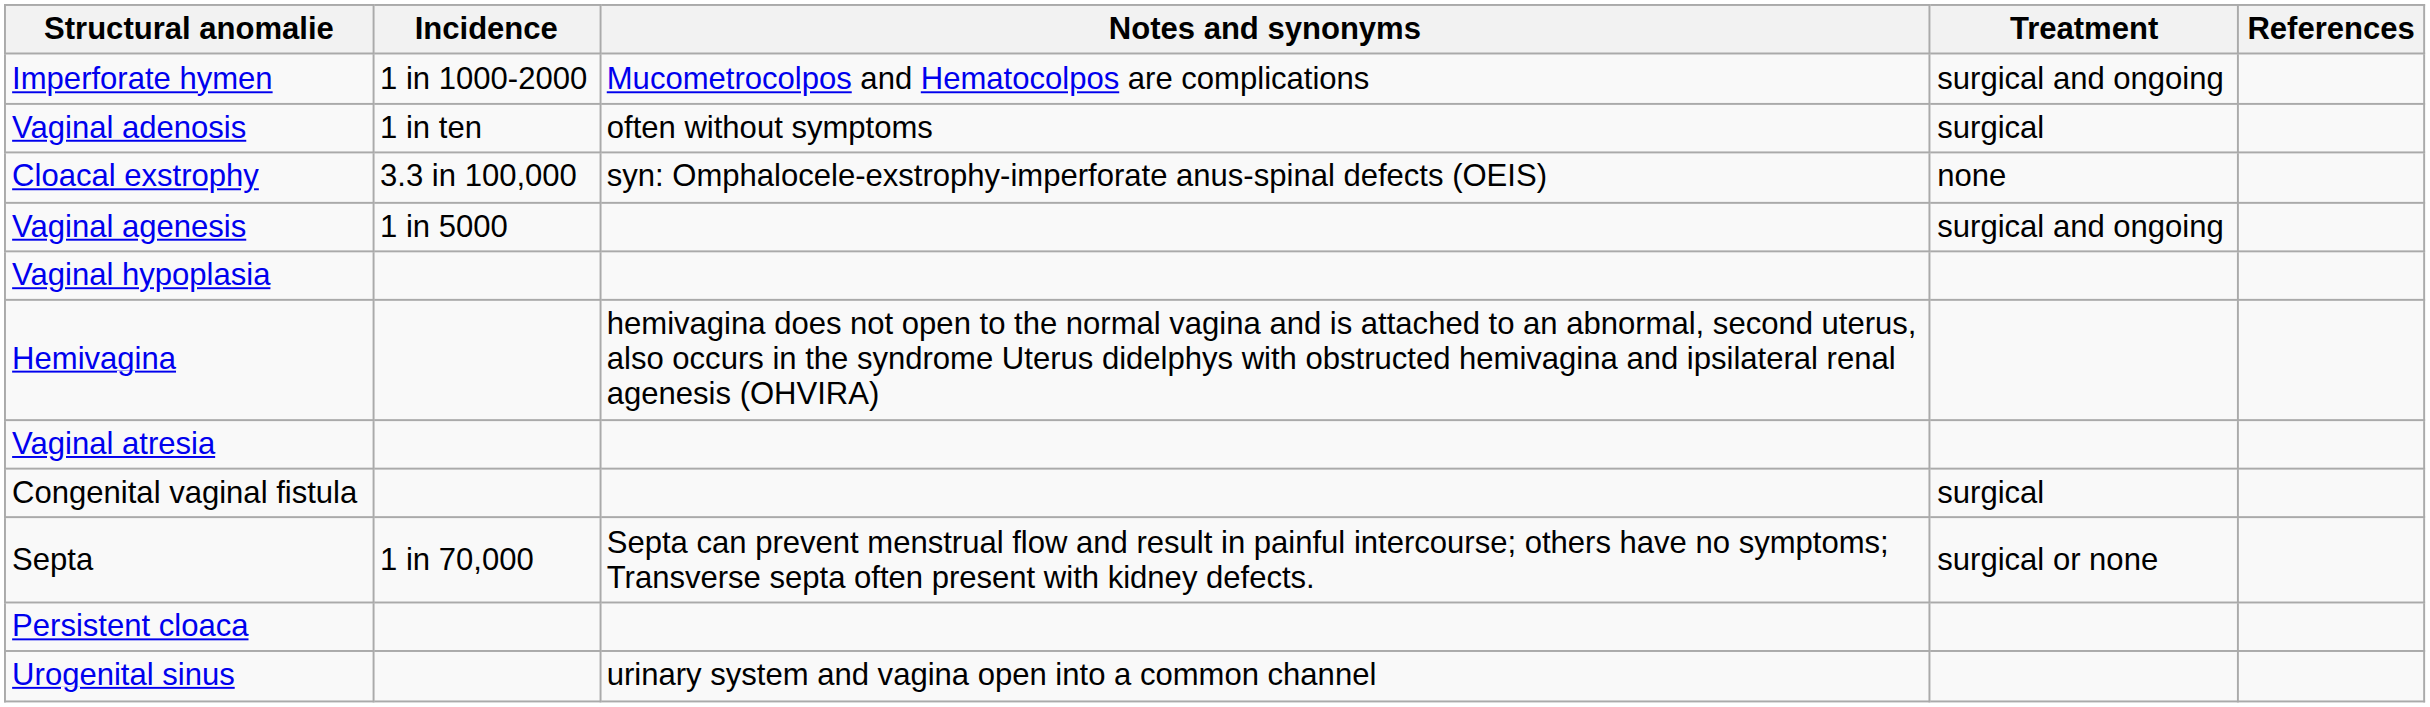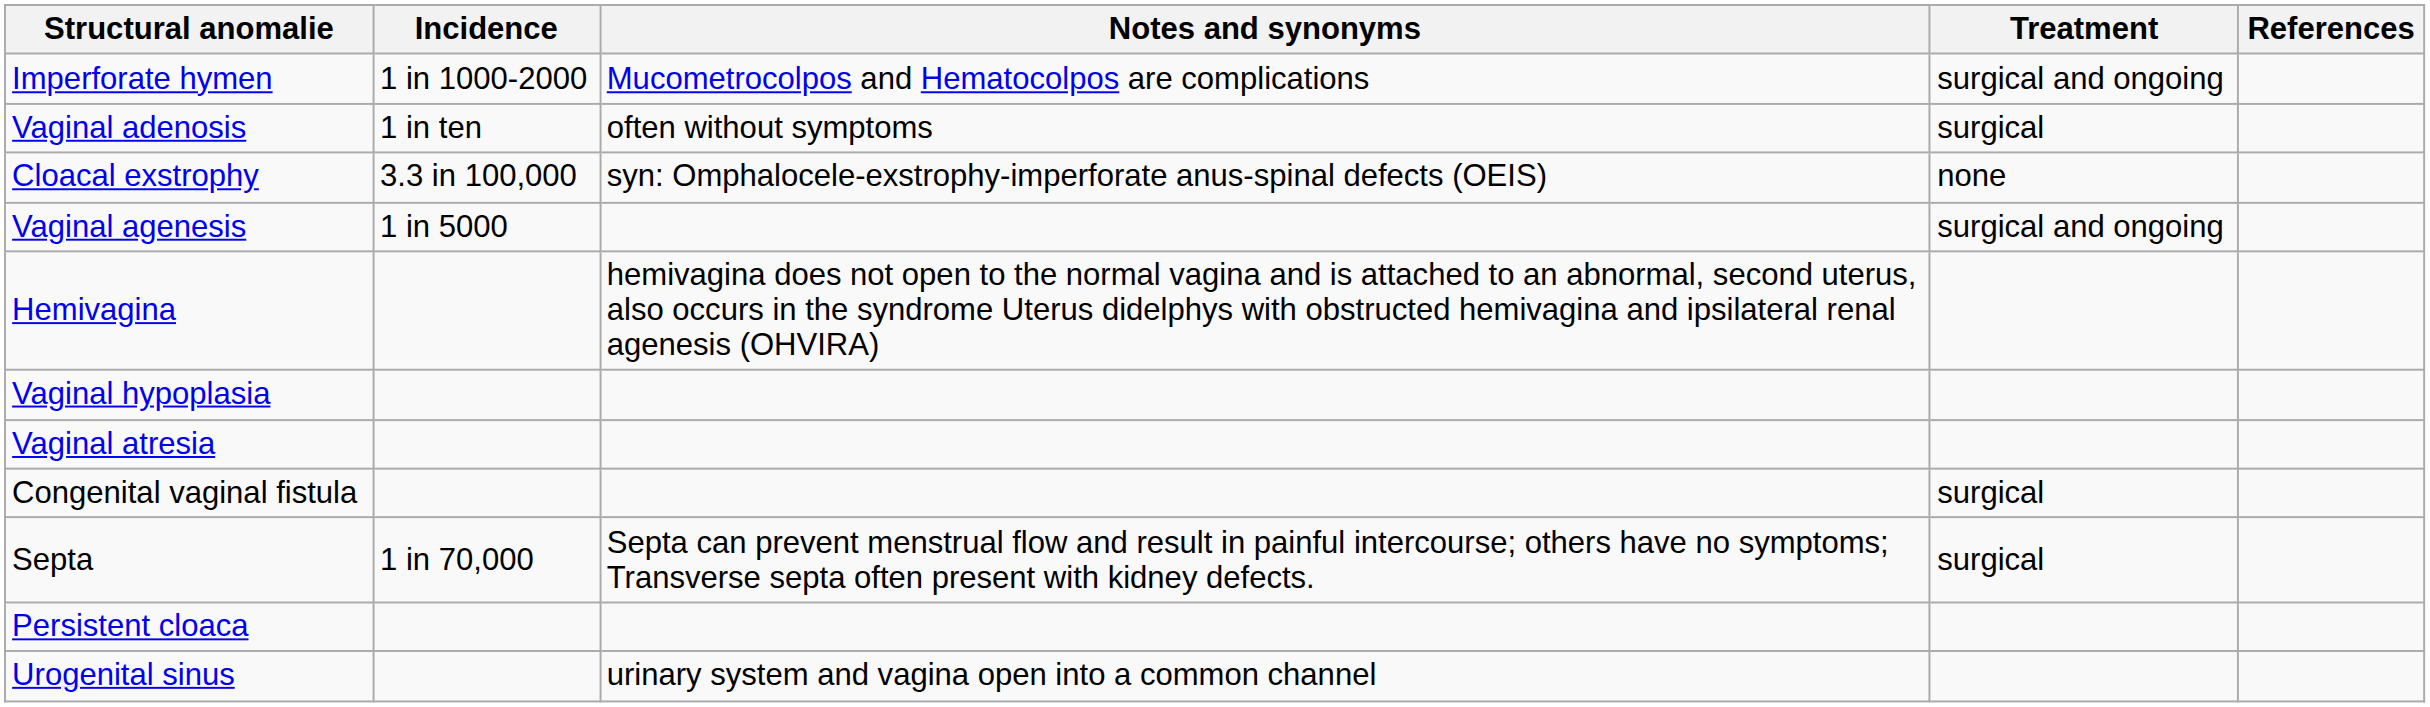rows swapped: Hemivagina <-> Vaginal hypoplasia
Septa | Treatment: surgical or none -> surgical
